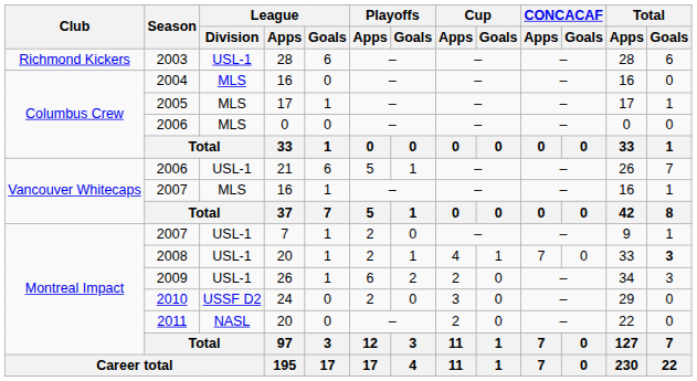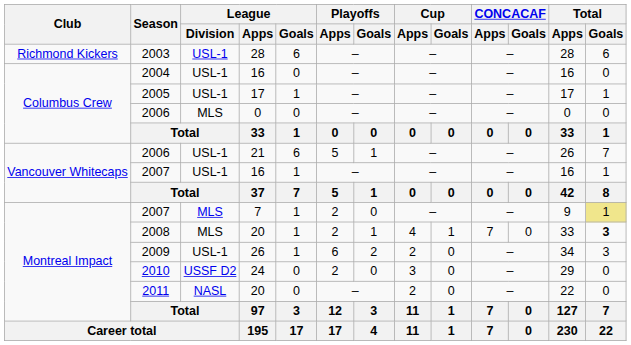2004 | League / Division: MLS -> USL-1
2005 | League / Division: MLS -> USL-1
2007 / 16 | League / Division: MLS -> USL-1
2007 / 7 | League / Division: USL-1 -> MLS
2007 / 7 | Total / Goals: no background -> khaki background
2008 | League / Division: USL-1 -> MLS
